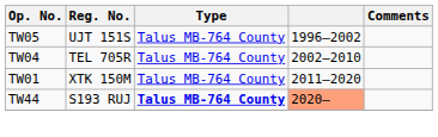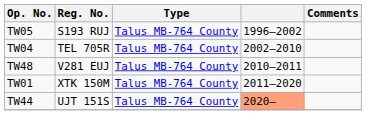TW05 | Reg. No.: UJT 151S -> S193 RUJ
+ row: TW48 | V281 EUJ | Talus MB-764 County | 2010–2011
TW44 | Reg. No.: S193 RUJ -> UJT 151S
TW44 | Type: bold -> normal
